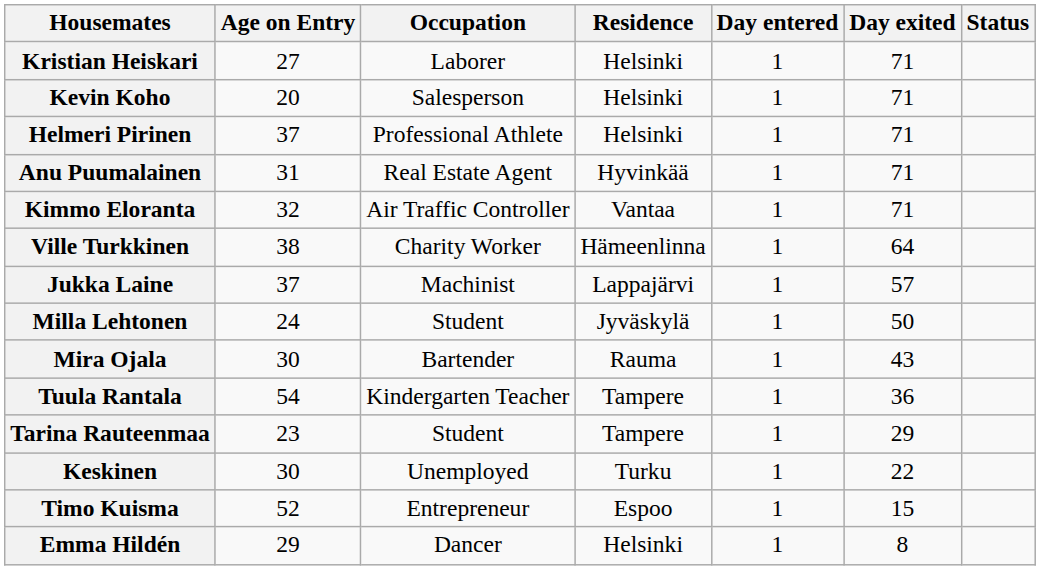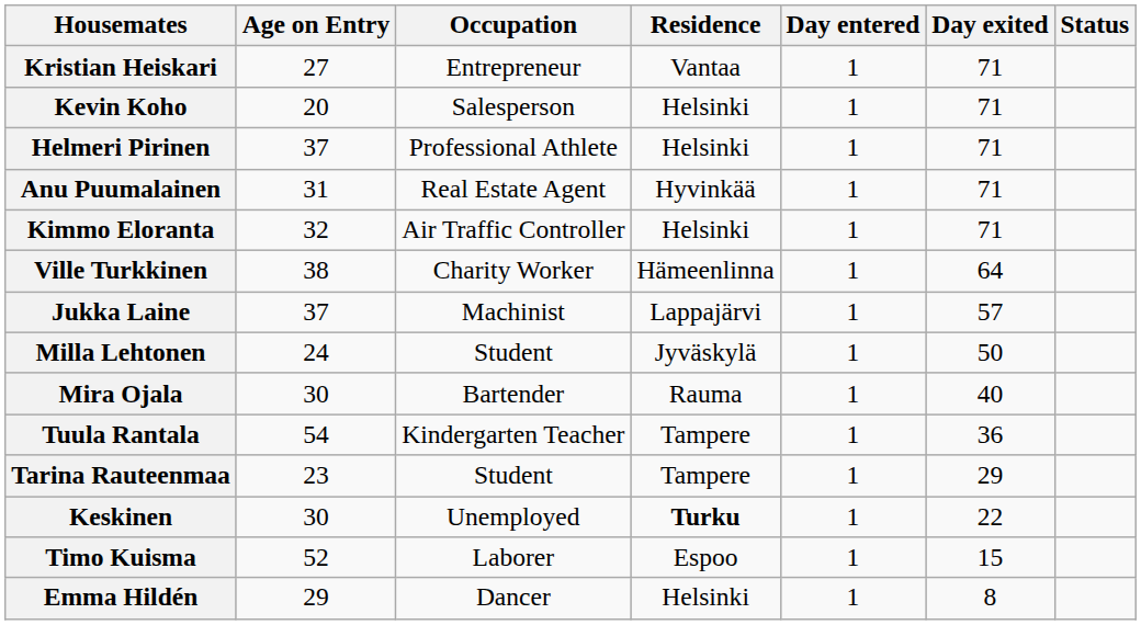Kristian Heiskari | Occupation: Laborer -> Entrepreneur
Kristian Heiskari | Residence: Helsinki -> Vantaa
Kimmo Eloranta | Residence: Vantaa -> Helsinki
Mira Ojala | Day exited: 43 -> 40
Keskinen | Residence: normal -> bold
Timo Kuisma | Occupation: Entrepreneur -> Laborer
